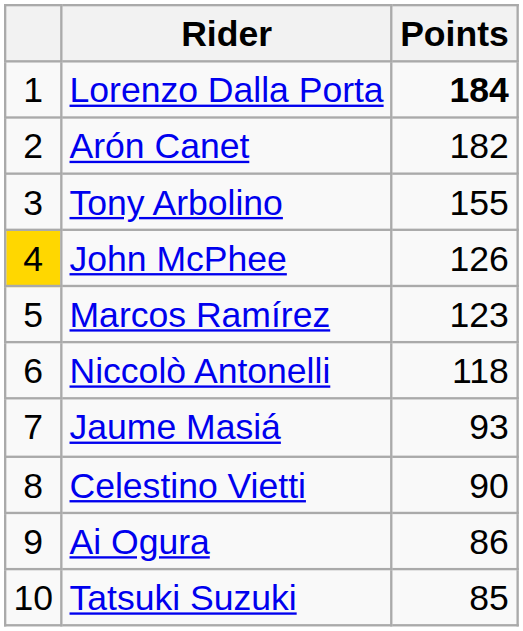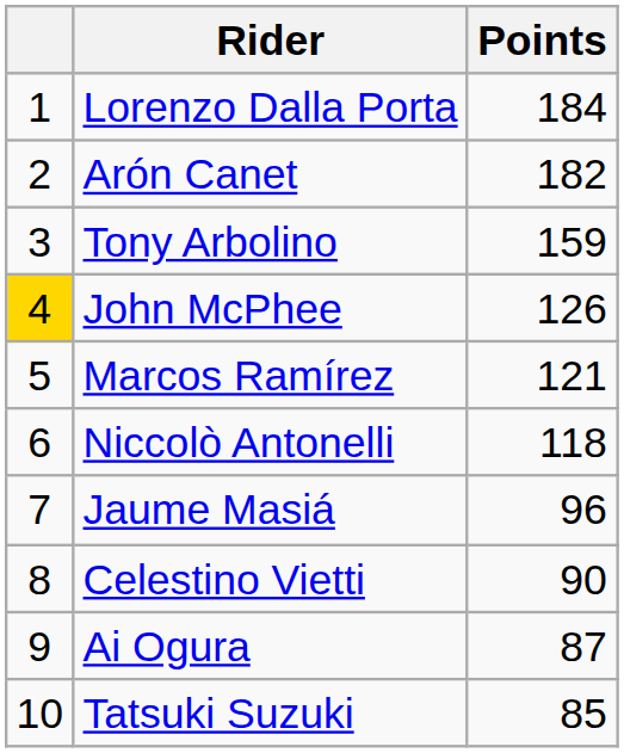Lorenzo Dalla Porta | Points: bold -> normal
Tony Arbolino | Points: 155 -> 159
Marcos Ramírez | Points: 123 -> 121
Jaume Masiá | Points: 93 -> 96
Ai Ogura | Points: 86 -> 87
